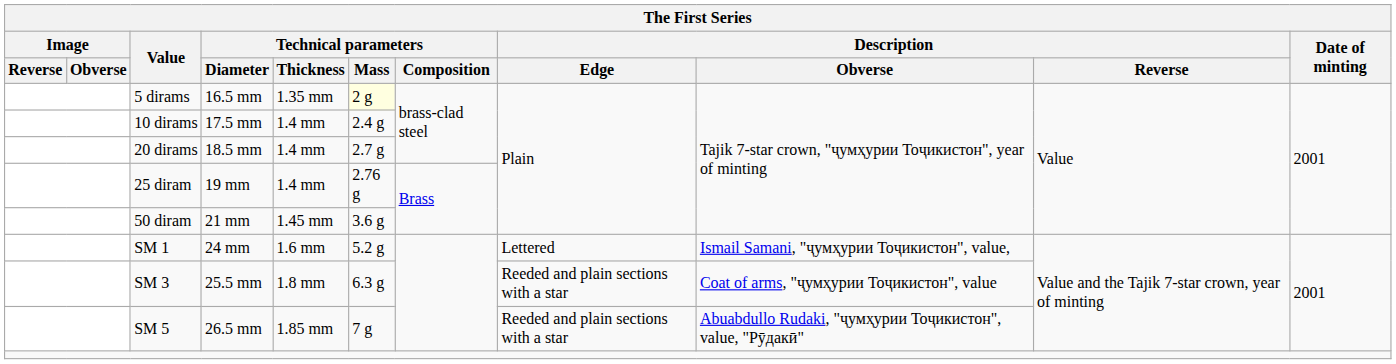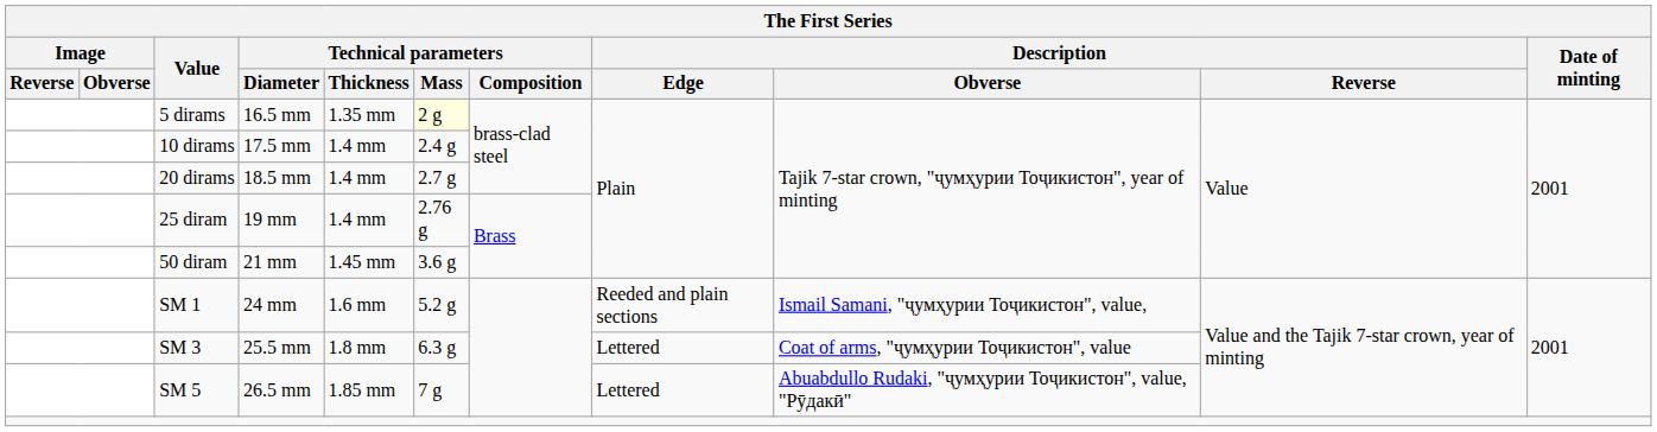SM 1 | Description / Edge: Lettered -> Reeded and plain sections
SM 3 | Description / Edge: Reeded and plain sections with a star -> Lettered
SM 5 | Description / Edge: Reeded and plain sections with a star -> Lettered
